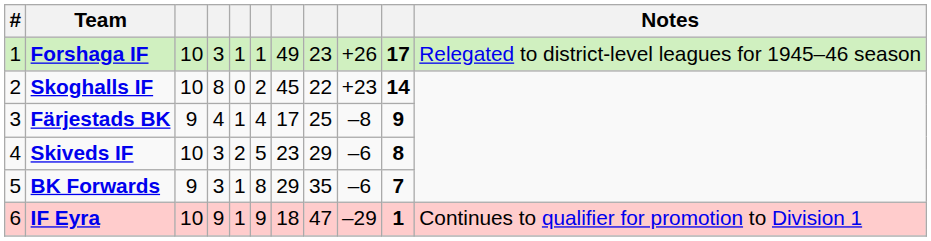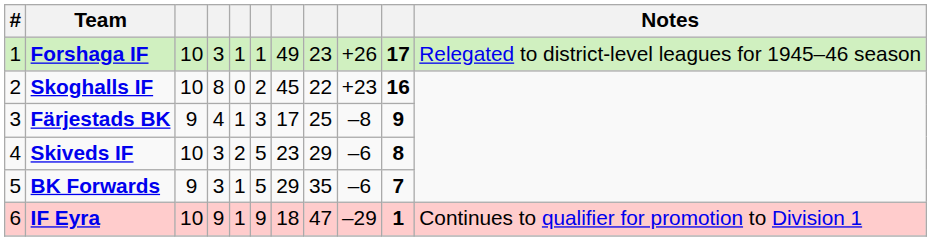Skoghalls IF | column 10: 14 -> 16
Färjestads BK | column 6: 4 -> 3
BK Forwards | column 6: 8 -> 5
